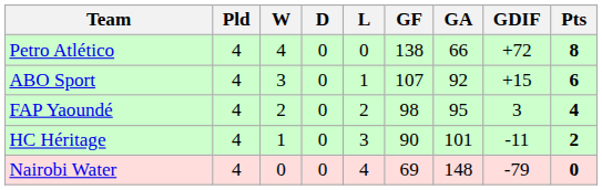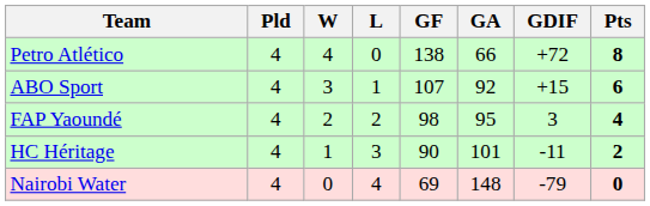- column: D | 0 | 0 | 0 | 0 | 0
